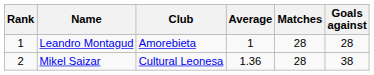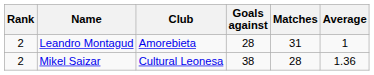columns swapped: Goals against <-> Average
Leandro Montagud | Rank: 1 -> 2
Leandro Montagud | Matches: 28 -> 31
